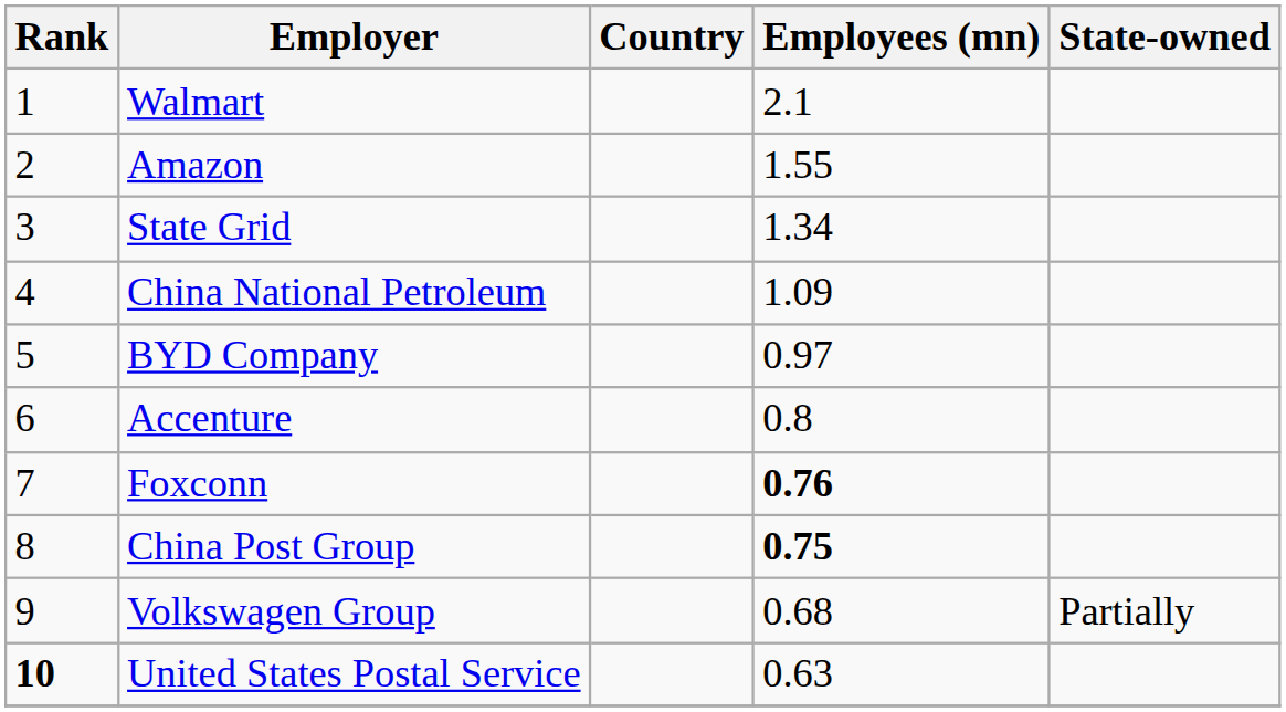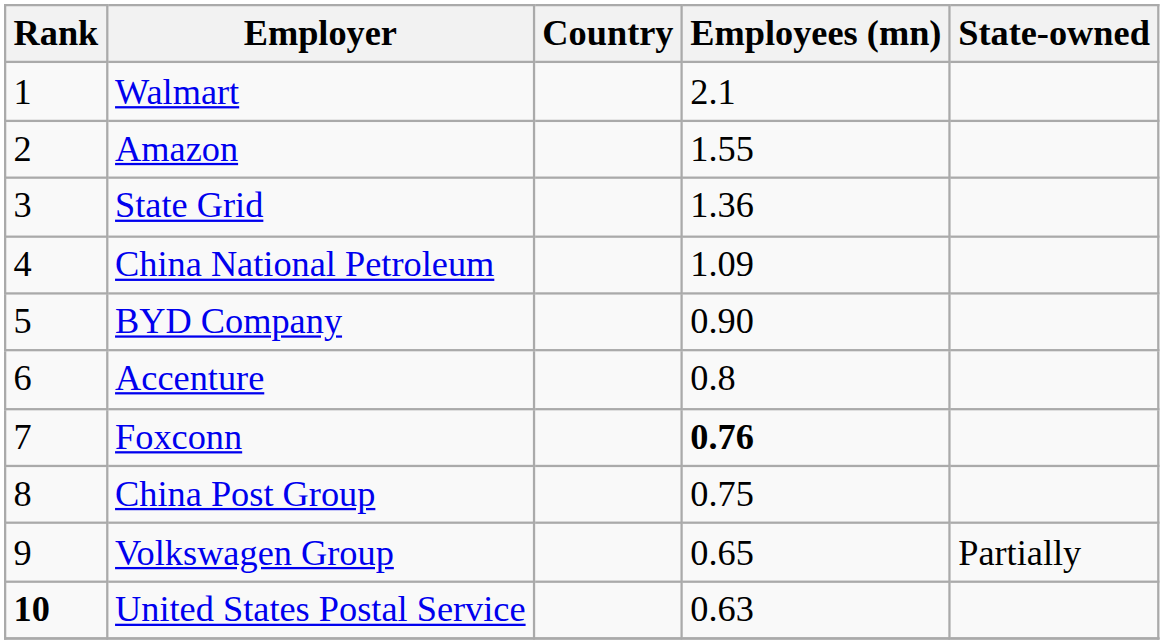State Grid | Employees (mn): 1.34 -> 1.36
BYD Company | Employees (mn): 0.97 -> 0.90
China Post Group | Employees (mn): bold -> normal
Volkswagen Group | Employees (mn): 0.68 -> 0.65
